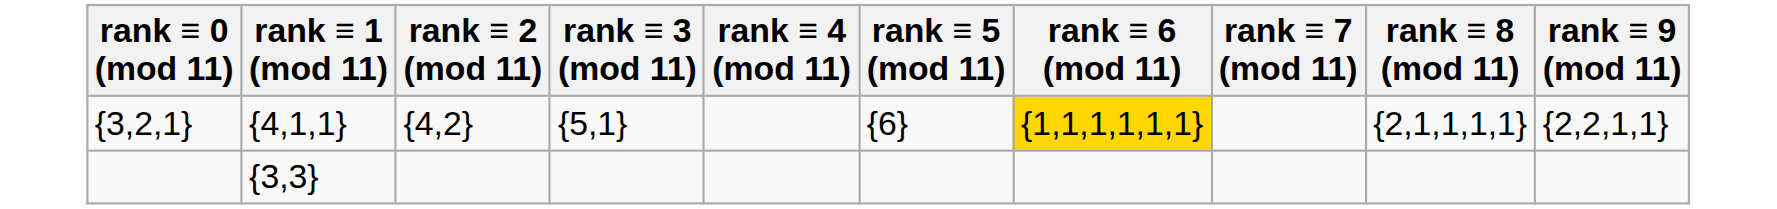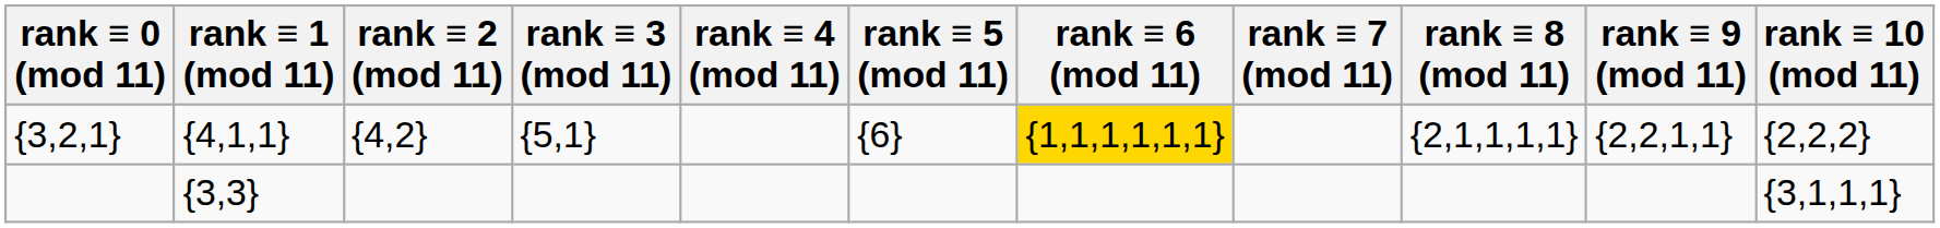+ column: rank ≡ 10 (mod 11) | {2,2,2} | {3,1,1,1}
